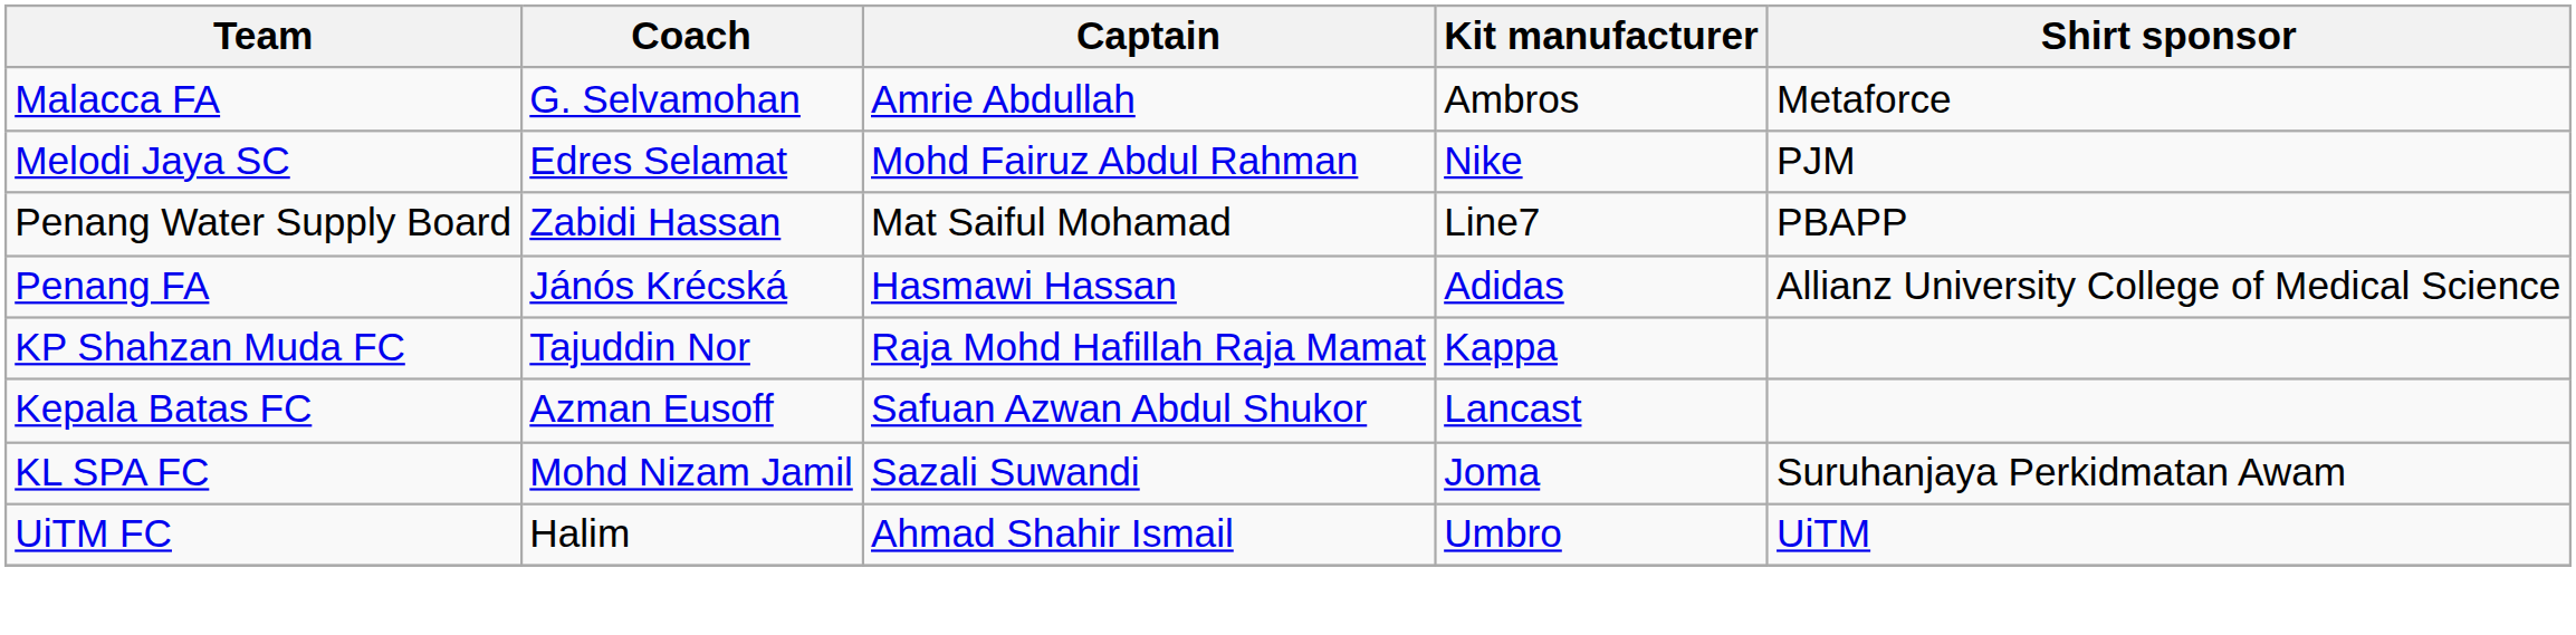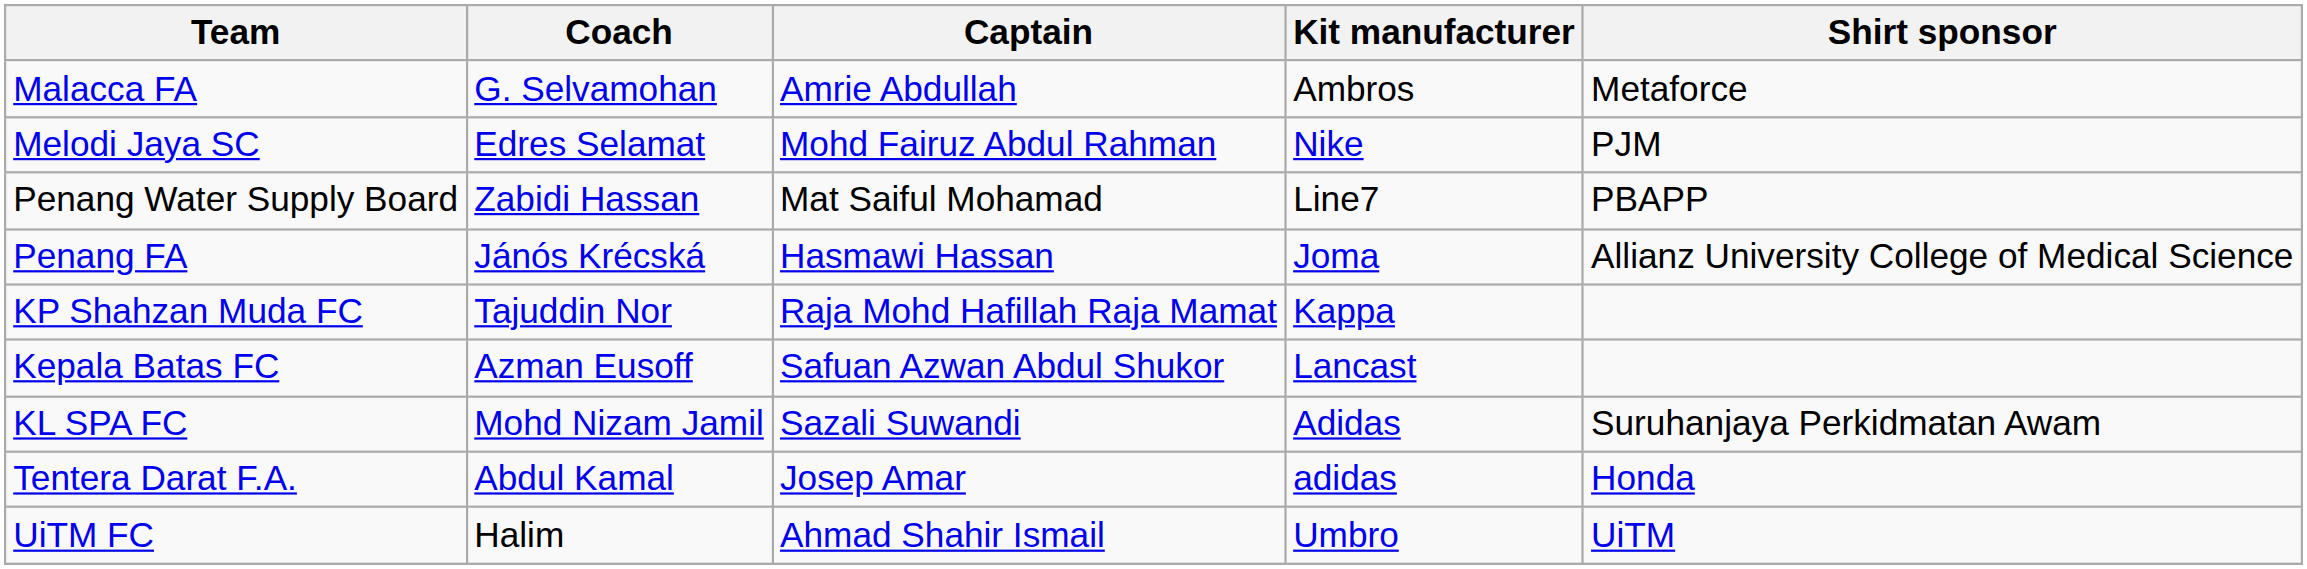Penang FA | Kit manufacturer: Adidas -> Joma
KL SPA FC | Kit manufacturer: Joma -> Adidas
+ row: Tentera Darat F.A. | Abdul Kamal | Josep Amar | adidas | Honda
